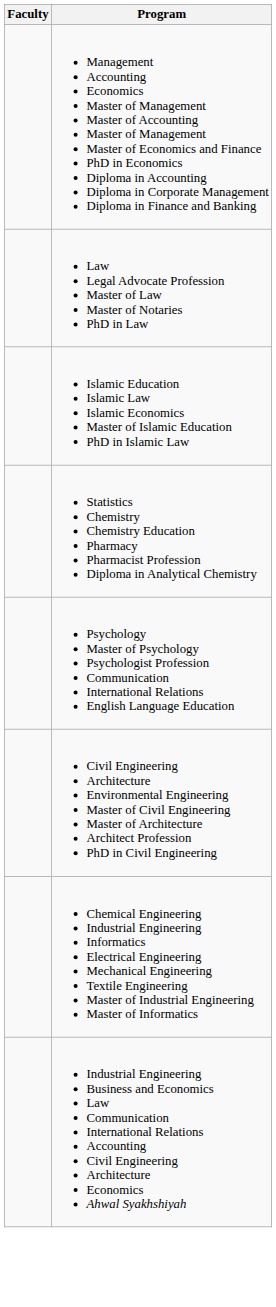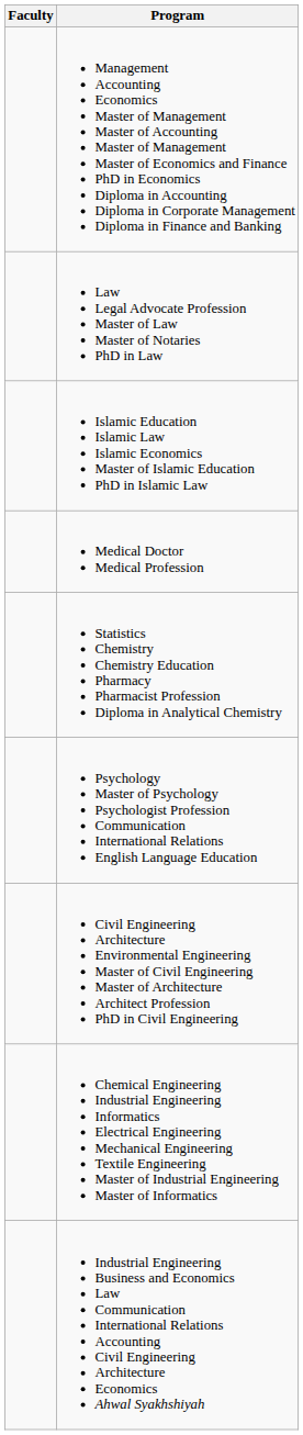+ row: Medical Doctor Medical Profession
